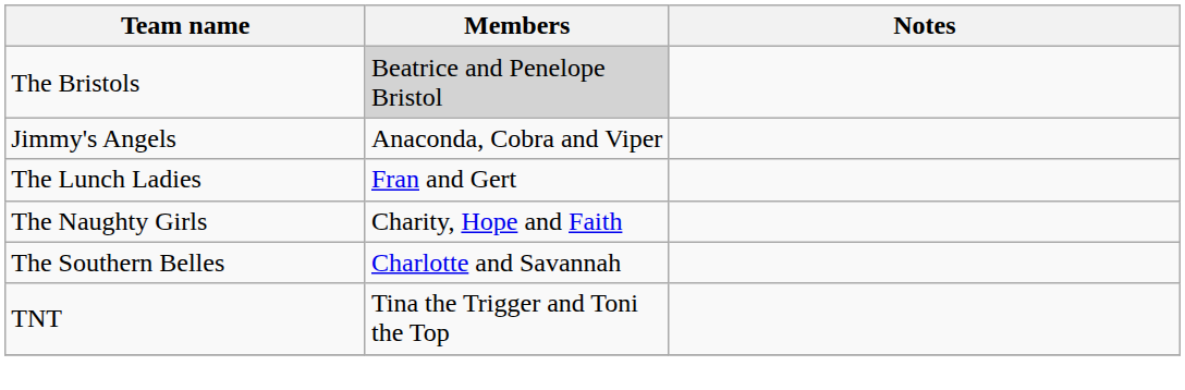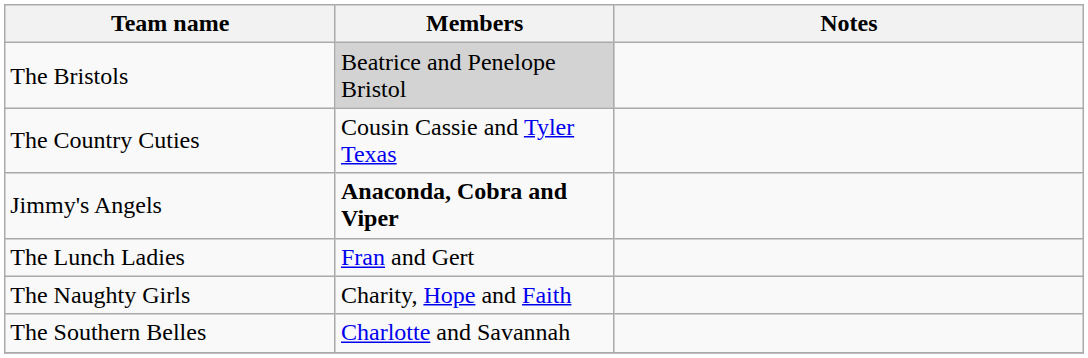+ row: The Country Cuties | Cousin Cassie and Tyler Texas
Jimmy's Angels | Members: normal -> bold
- row: TNT | Tina the Trigger and Toni the Top
